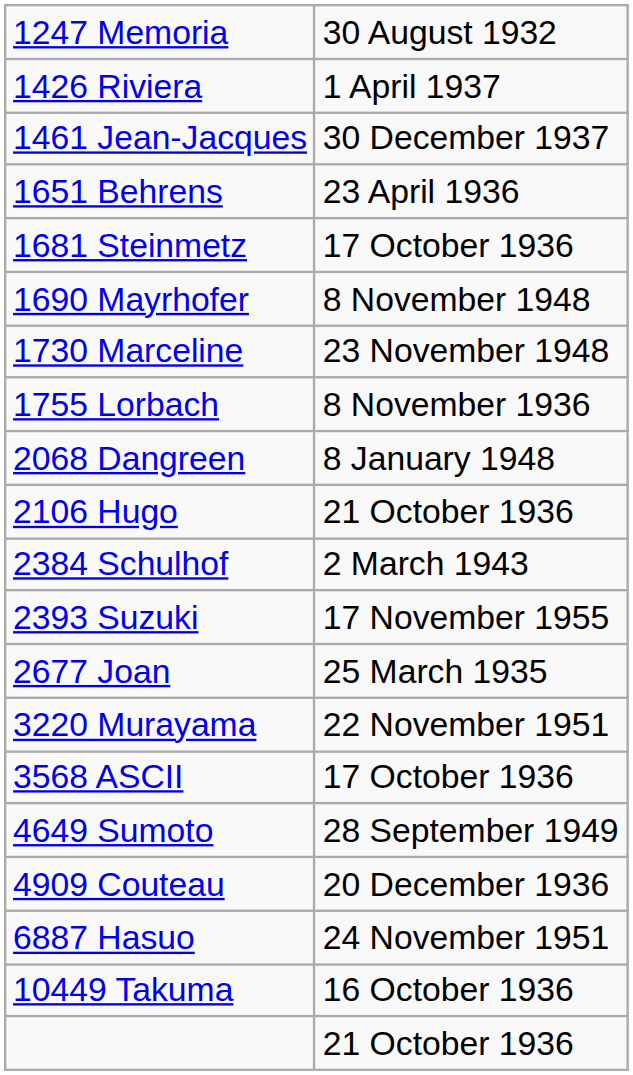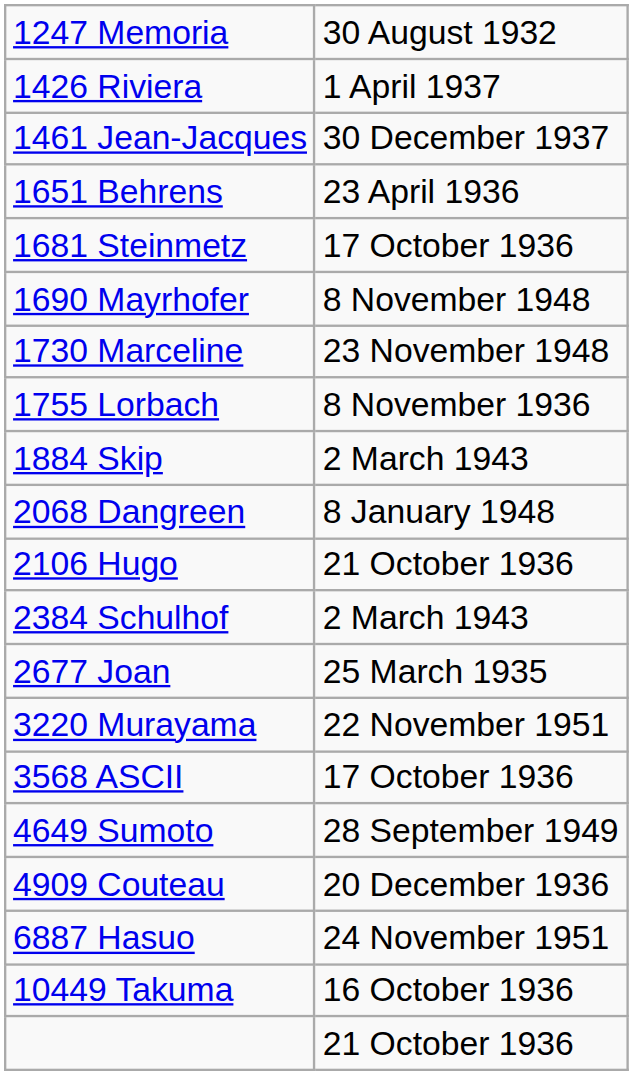+ row: 1884 Skip | 2 March 1943
- row: 2393 Suzuki | 17 November 1955
